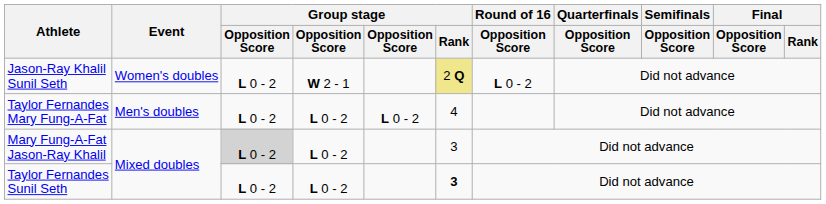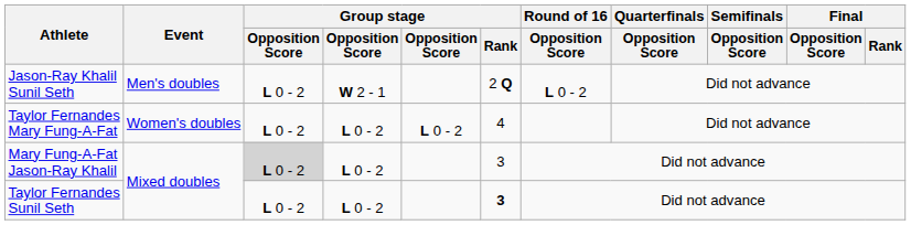Jason-Ray Khalil Sunil Seth | Event: Women's doubles -> Men's doubles
Jason-Ray Khalil Sunil Seth | Group stage / Rank: khaki background -> no background
Taylor Fernandes Mary Fung-A-Fat | Event: Men's doubles -> Women's doubles
